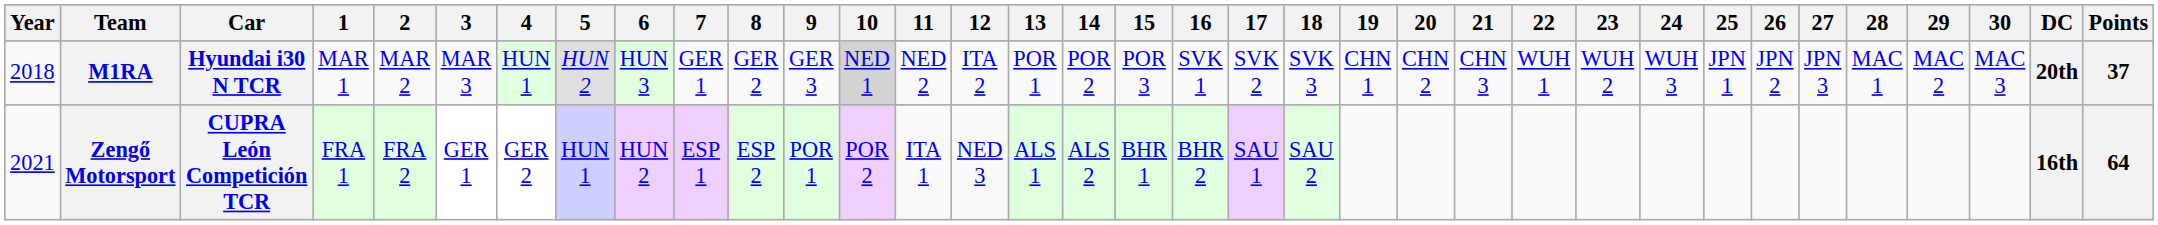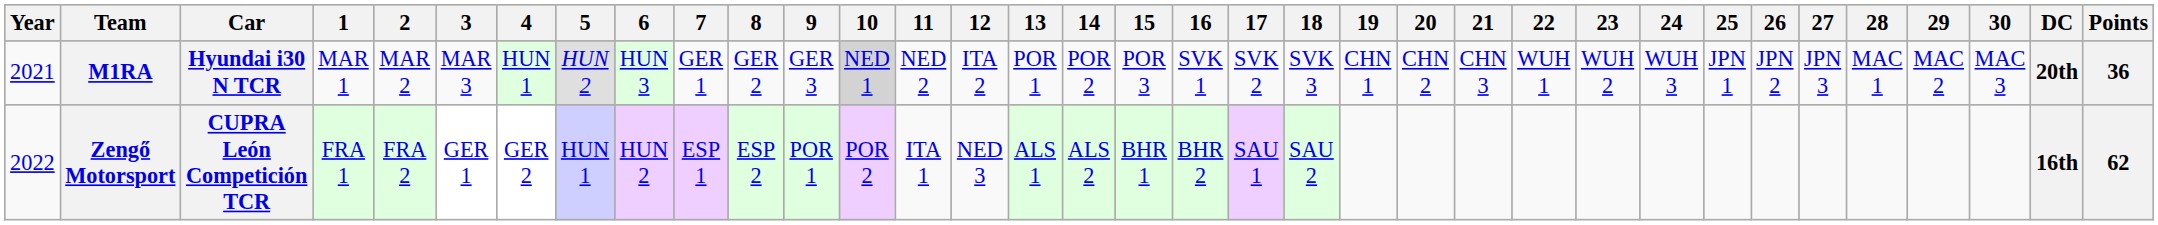M1RA | Year: 2018 -> 2021
M1RA | Points: 37 -> 36
Zengő Motorsport | Year: 2021 -> 2022
Zengő Motorsport | Points: 64 -> 62
